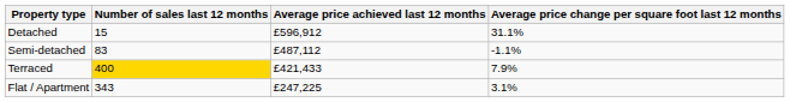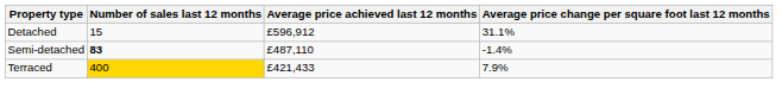Semi-detached | Number of sales last 12 months: normal -> bold
Semi-detached | Average price achieved last 12 months: £487,112 -> £487,110
Semi-detached | Average price change per square foot last 12 months: -1.1% -> -1.4%
- row: Flat / Apartment | 343 | £247,225 | 3.1%
